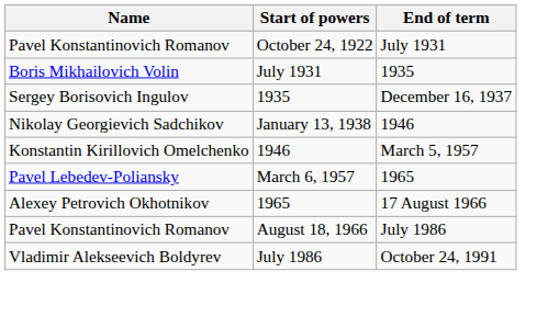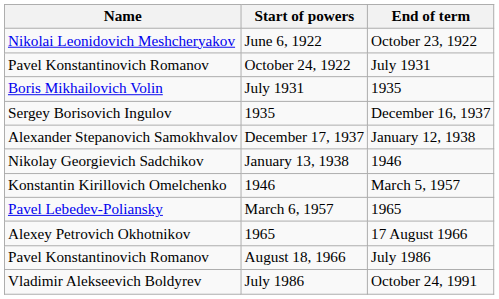+ row: Nikolai Leonidovich Meshcheryakov | June 6, 1922 | October 23, 1922
+ row: Alexander Stepanovich Samokhvalov | December 17, 1937 | January 12, 1938
